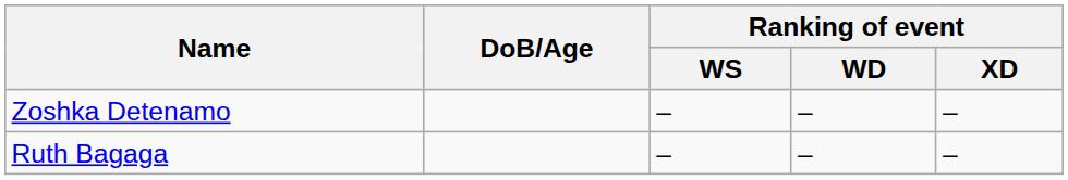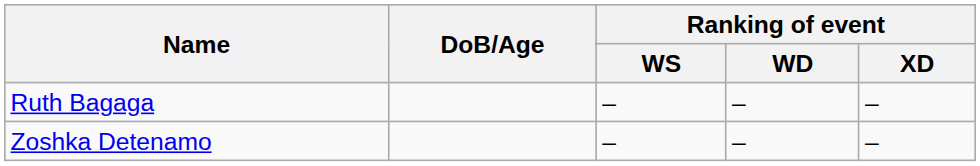rows swapped: Ruth Bagaga <-> Zoshka Detenamo
